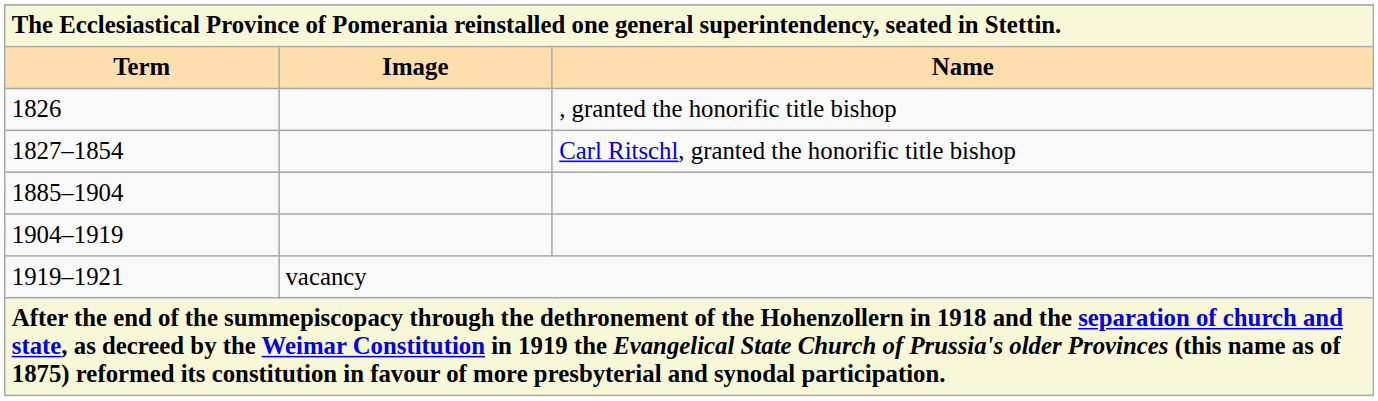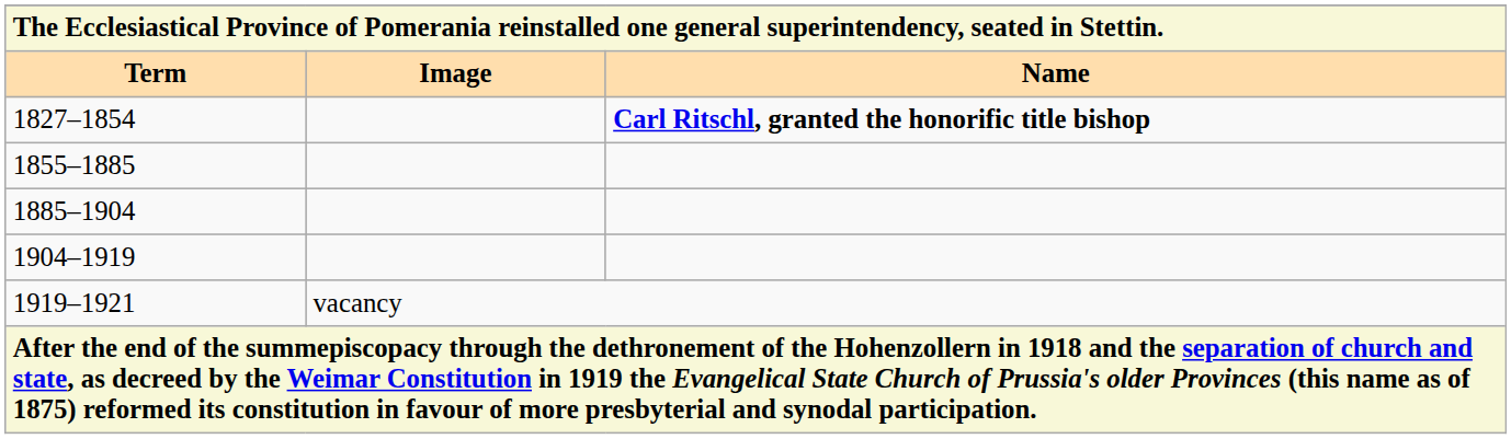- row: 1826 | , granted the honorific title bishop
1827–1854 | Name: normal -> bold
+ row: 1855–1885
